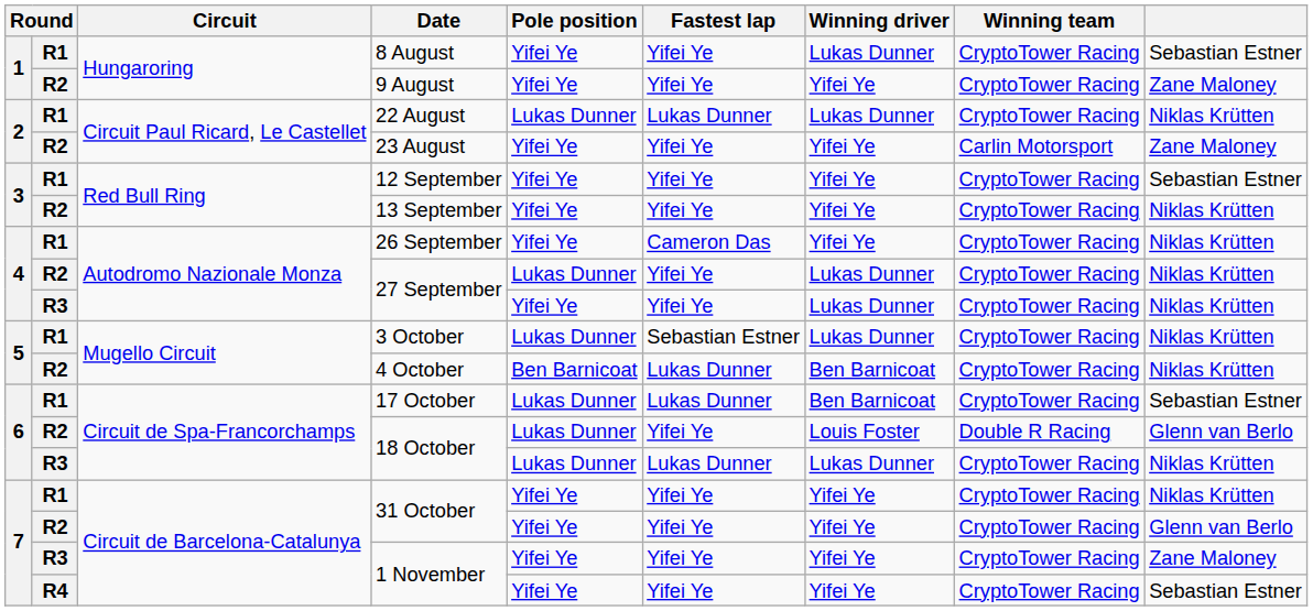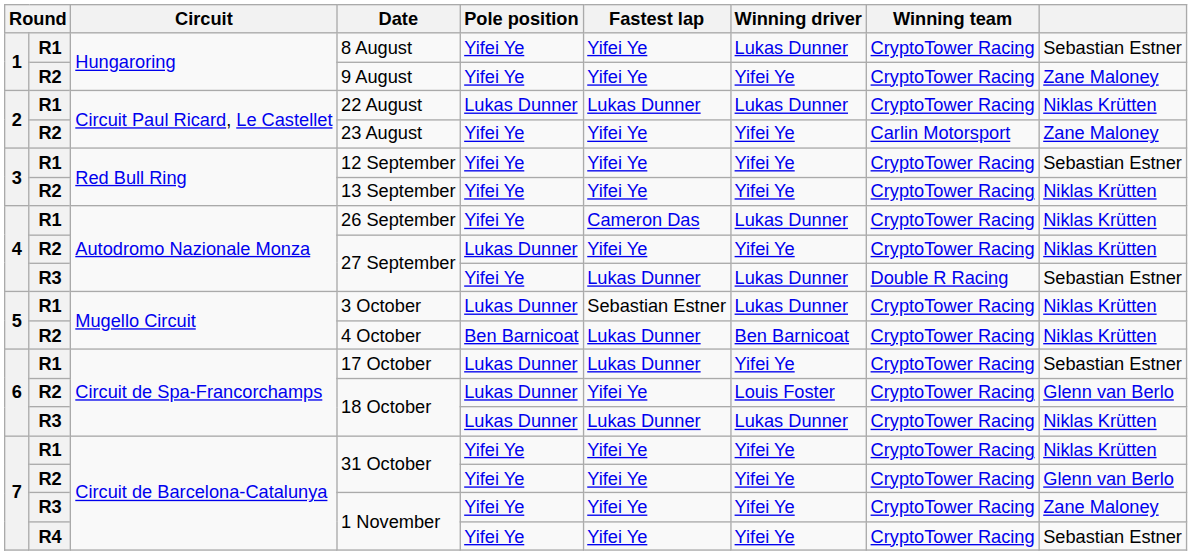26 September | Winning driver: Yifei Ye -> Lukas Dunner
R2 / 27 September | Winning driver: Lukas Dunner -> Yifei Ye
R3 / 27 September | Fastest lap: Yifei Ye -> Lukas Dunner
R3 / 27 September | Winning team: CryptoTower Racing -> Double R Racing
R3 / 27 September | column 9: Niklas Krütten -> Sebastian Estner
17 October | Winning driver: Ben Barnicoat -> Yifei Ye
R2 / 18 October | Winning team: Double R Racing -> CryptoTower Racing
